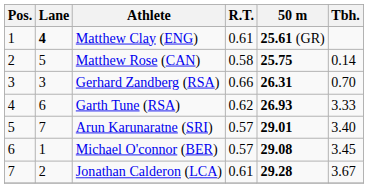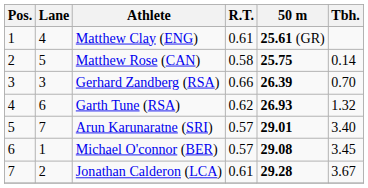Matthew Clay (ENG) | Lane: bold -> normal
Gerhard Zandberg (RSA) | 50 m: 26.31 -> 26.39
Garth Tune (RSA) | Tbh.: 3.33 -> 1.32
